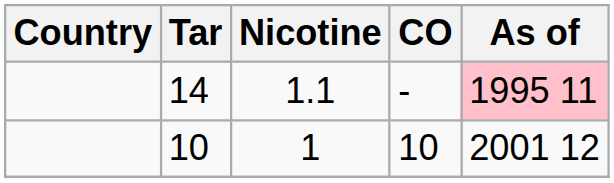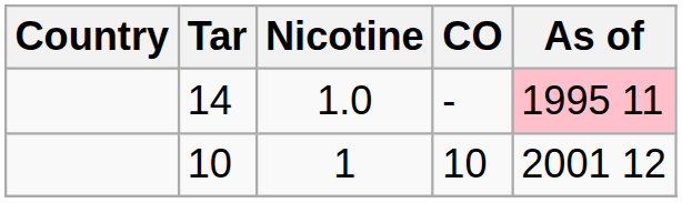14 | Nicotine: 1.1 -> 1.0
